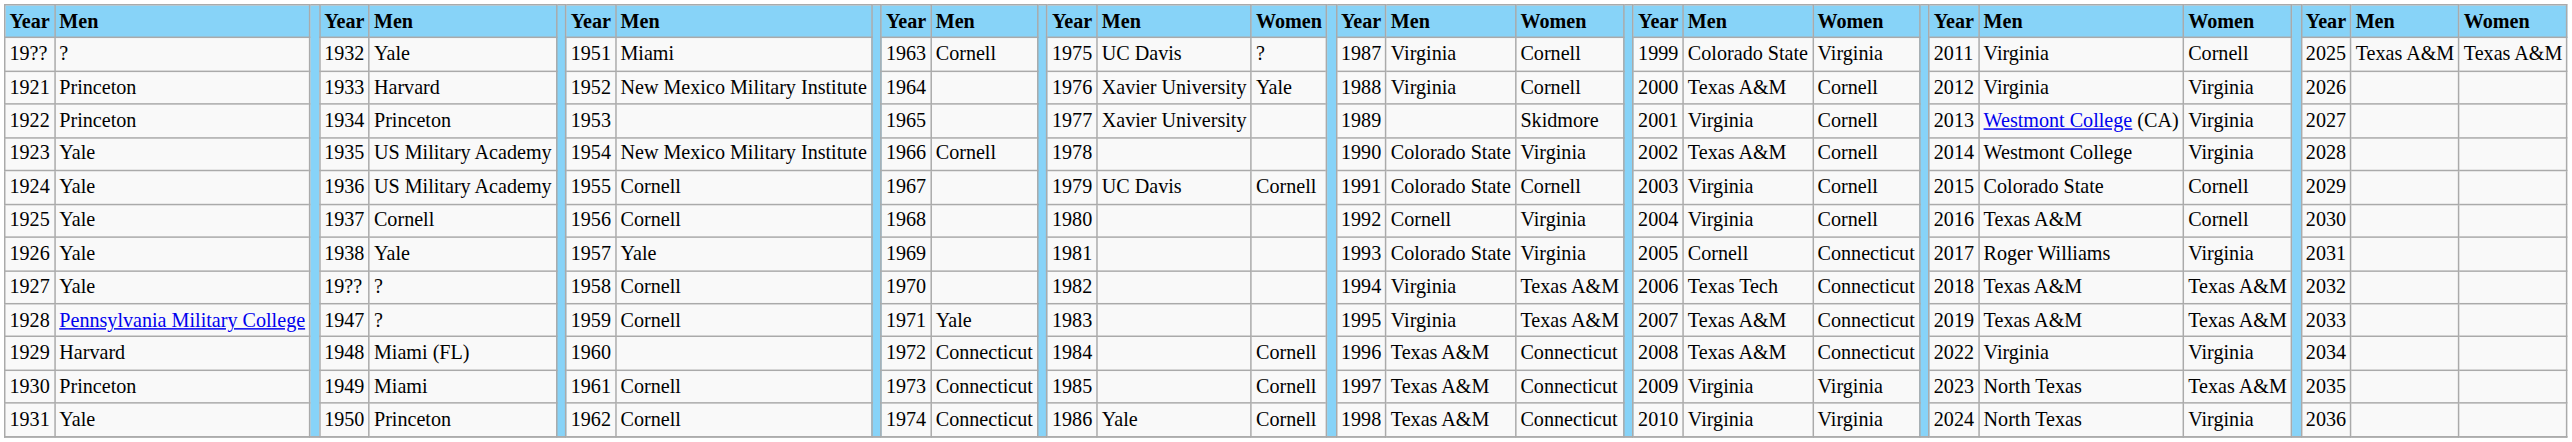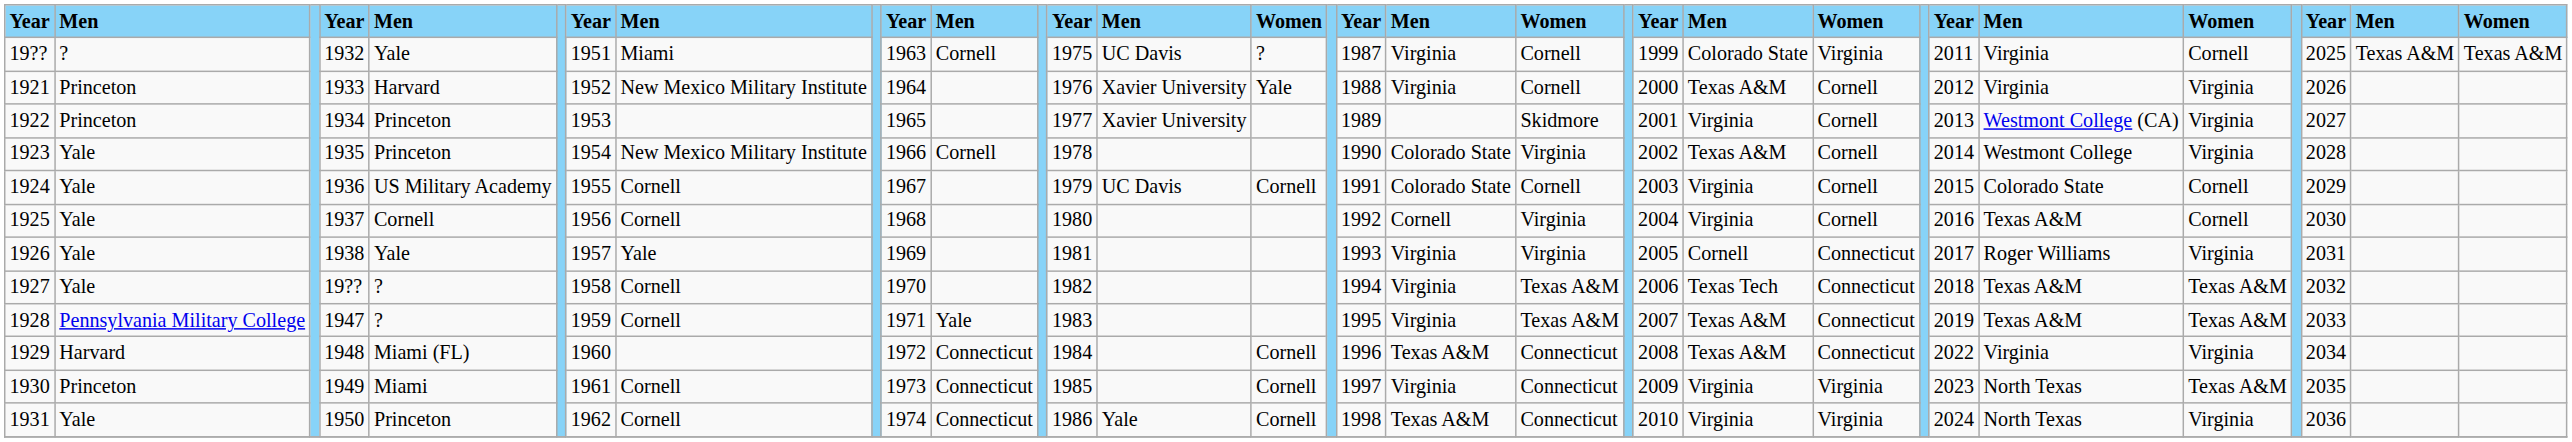1923 | column 5: US Military Academy -> Princeton
1926 | column 18: Colorado State -> Virginia
1930 | column 18: Texas A&M -> Virginia
